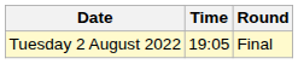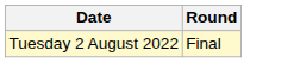- column: Time | 19:05
